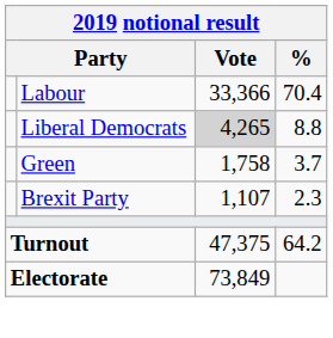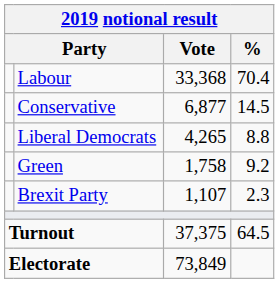Labour | Vote: 33,366 -> 33,368
+ row: Conservative | 6,877 | 14.5
Liberal Democrats | Vote: lightgrey background -> no background
Green | %: 3.7 -> 9.2
Turnout | Vote: 47,375 -> 37,375
Turnout | %: 64.2 -> 64.5
